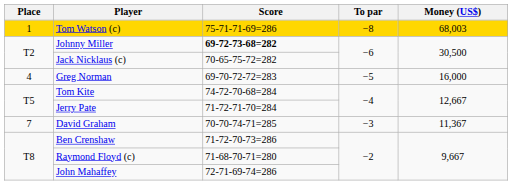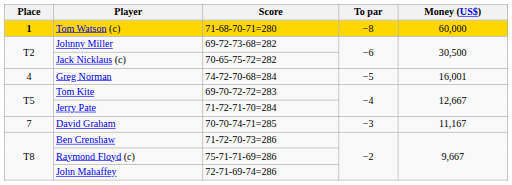Tom Watson (c) | Place: normal -> bold
Tom Watson (c) | Score: 75-71-71-69=286 -> 71-68-70-71=280
Tom Watson (c) | Money (US$): 68,003 -> 60,000
Johnny Miller | Score: bold -> normal
Greg Norman | Score: 69-70-72-72=283 -> 74-72-70-68=284
Greg Norman | Money (US$): 16,000 -> 16,001
Tom Kite | Score: 74-72-70-68=284 -> 69-70-72-72=283
David Graham | Money (US$): 11,367 -> 11,167
Raymond Floyd (c) | Score: 71-68-70-71=280 -> 75-71-71-69=286
